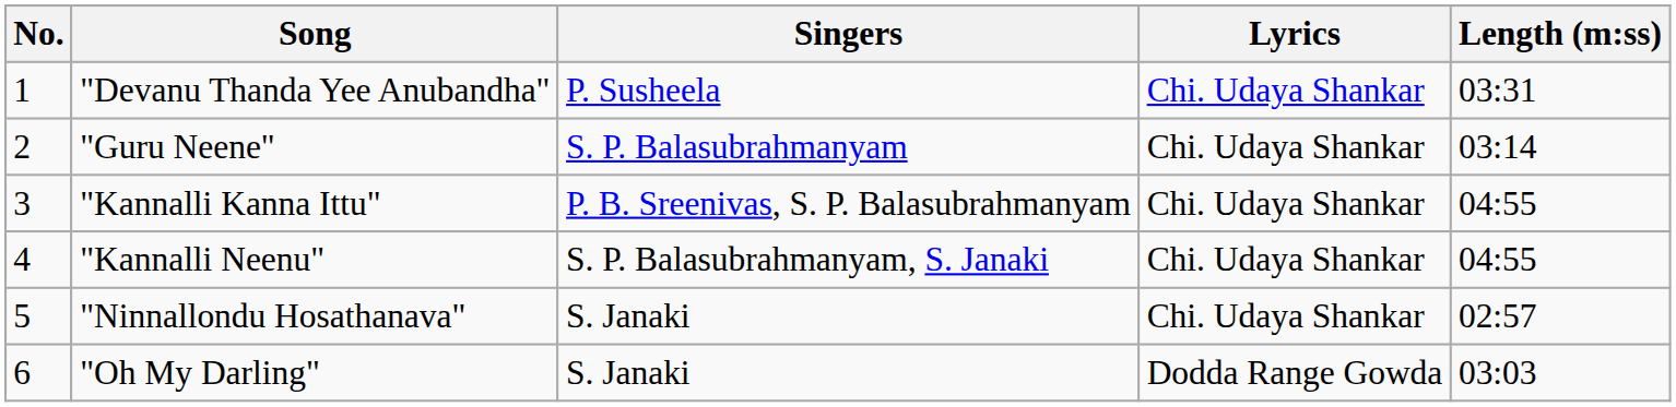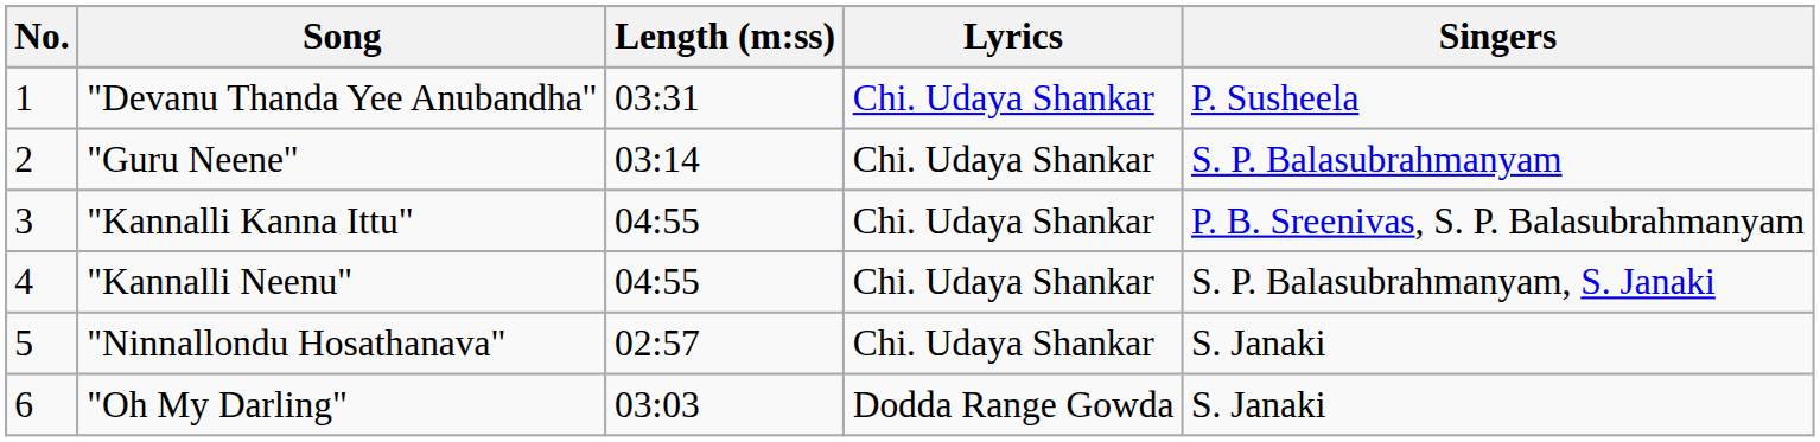columns swapped: Singers <-> Length (m:ss)
